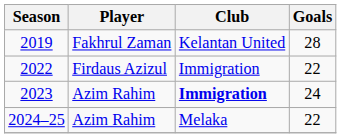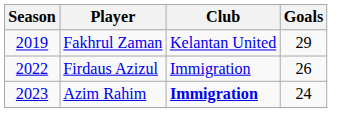2019 | Goals: 28 -> 29
2022 | Goals: 22 -> 26
- row: 2024–25 | Azim Rahim | Melaka | 22
